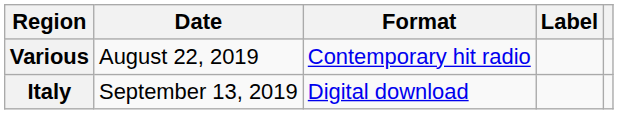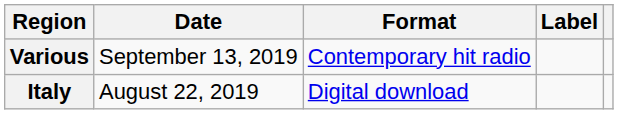Various | Date: August 22, 2019 -> September 13, 2019
Italy | Date: September 13, 2019 -> August 22, 2019
